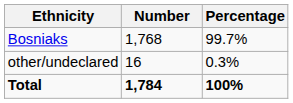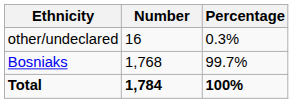rows swapped: Bosniaks <-> other/undeclared
